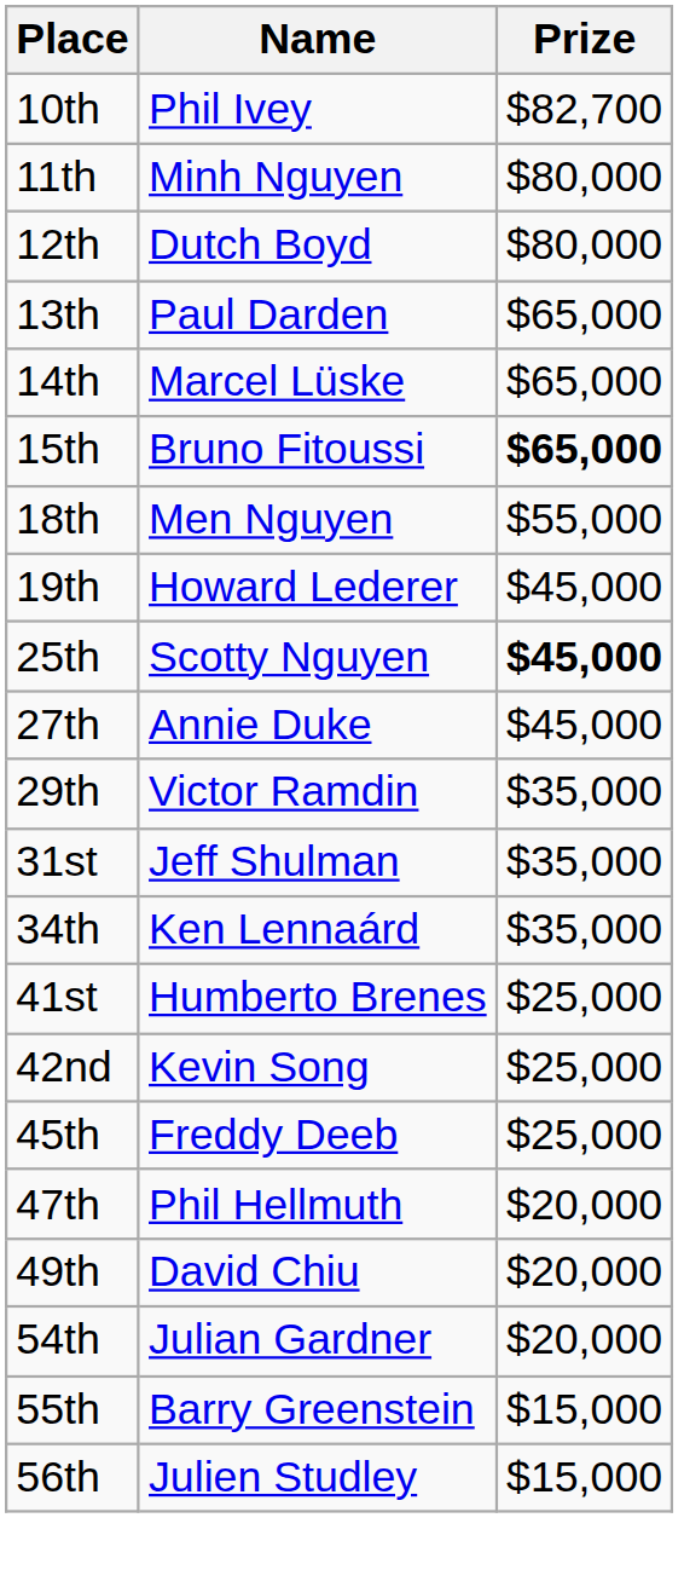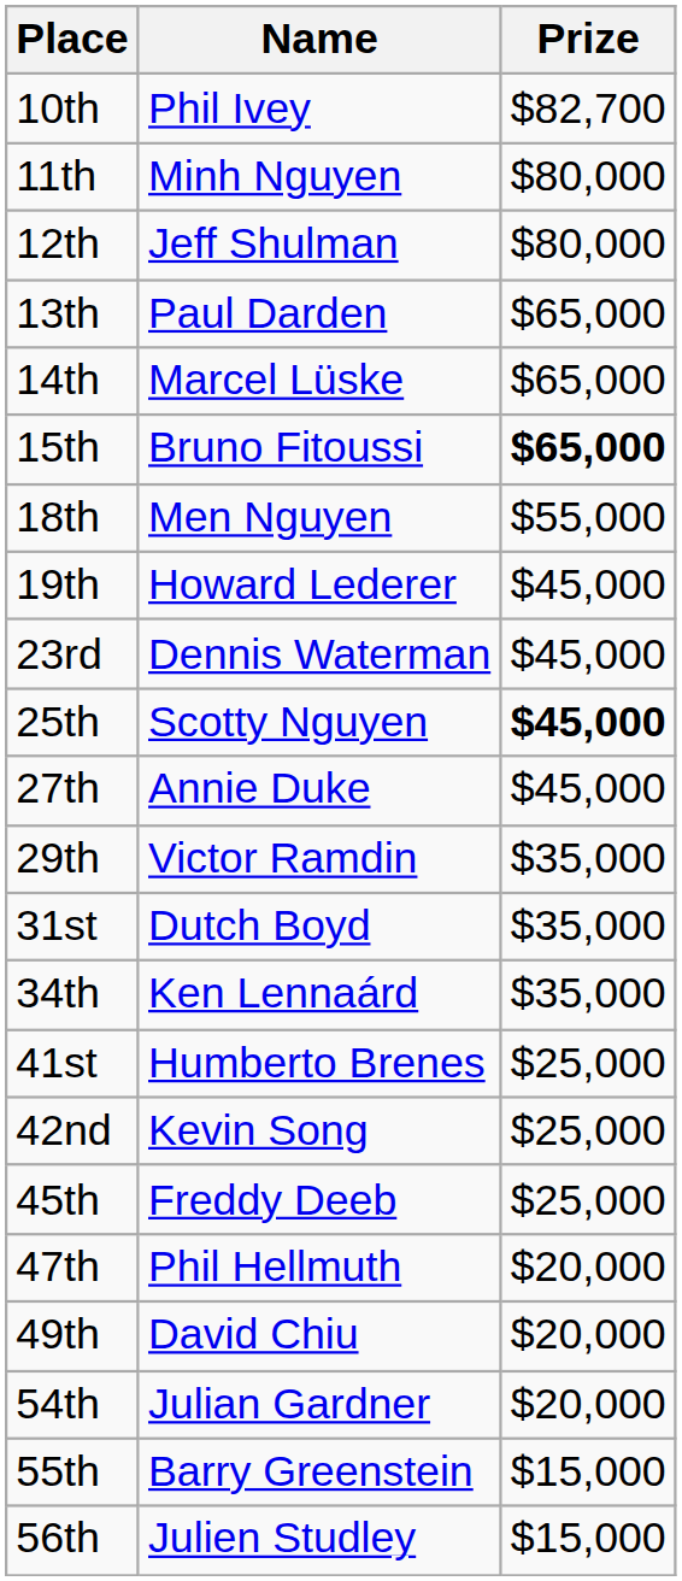12th | Name: Dutch Boyd -> Jeff Shulman
+ row: 23rd | Dennis Waterman | $45,000
31st | Name: Jeff Shulman -> Dutch Boyd
